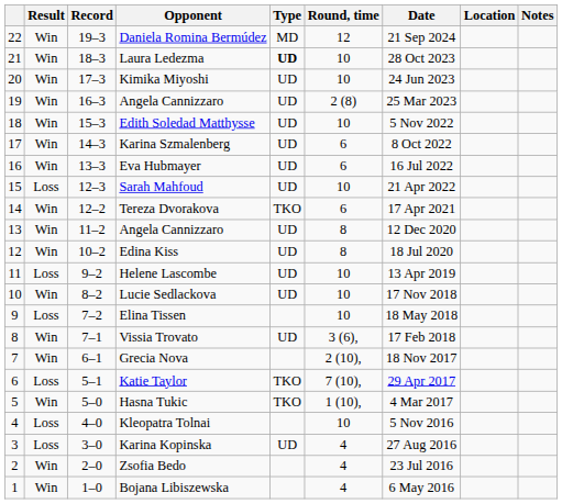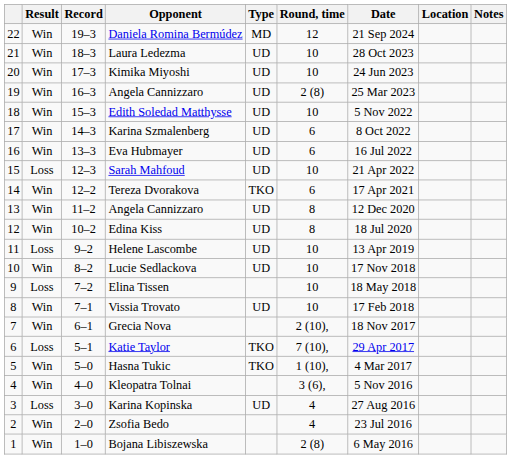Laura Ledezma | Type: bold -> normal
Vissia Trovato | Round, time: 3 (6), -> 10
Kleopatra Tolnai | Result: Loss -> Win
Kleopatra Tolnai | Round, time: 10 -> 3 (6),
Bojana Libiszewska | Round, time: 4 -> 2 (8)
